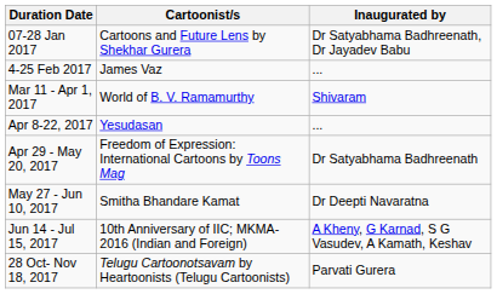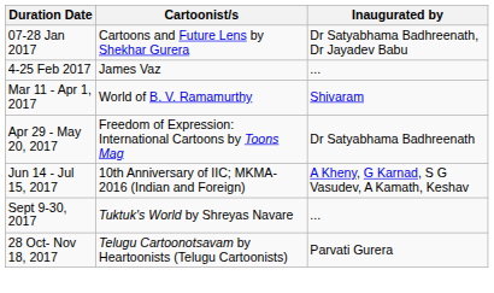- row: Apr 8-22, 2017 | Yesudasan | ...
- row: May 27 - Jun 10, 2017 | Smitha Bhandare Kamat | Dr Deepti Navaratna
+ row: Sept 9-30, 2017 | Tuktuk's World by Shreyas Navare | ...
